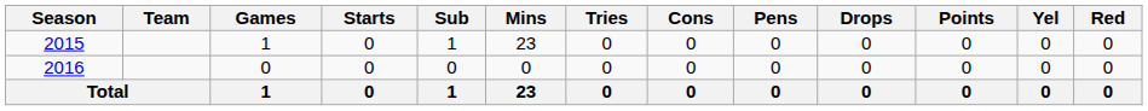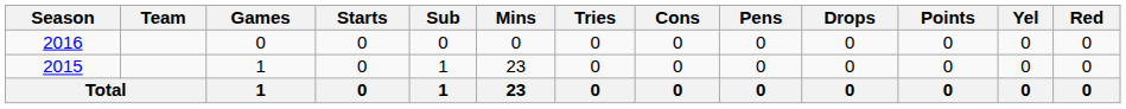rows swapped: 2015 <-> 2016
